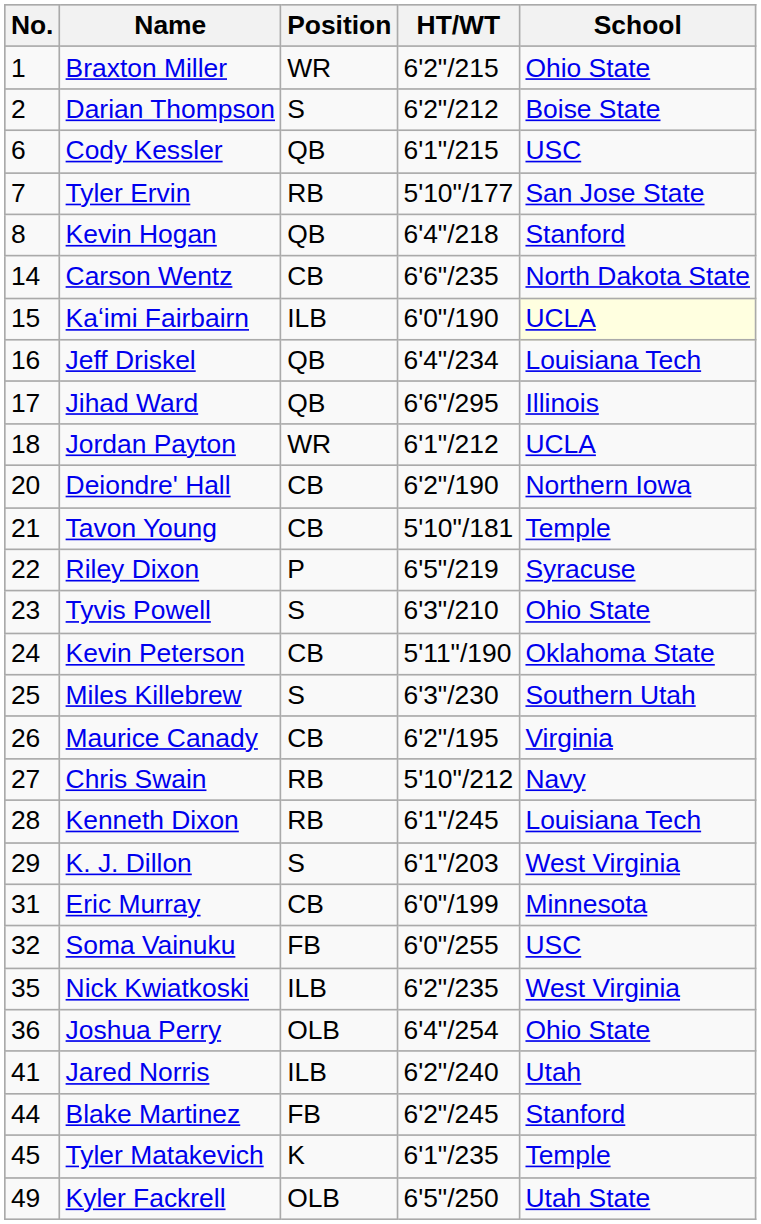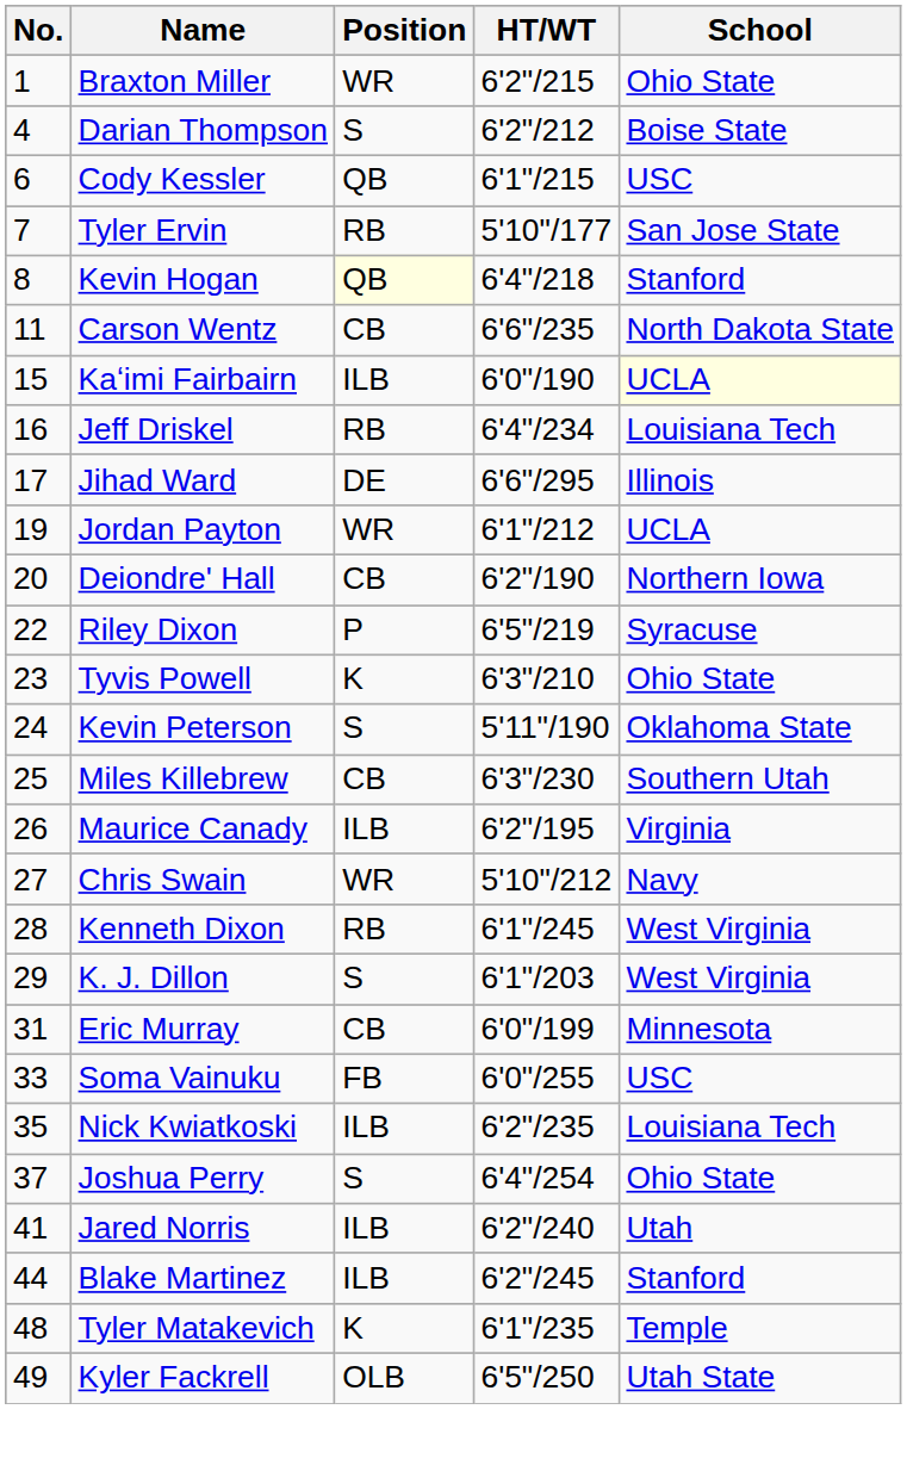Darian Thompson | No.: 2 -> 4
Kevin Hogan | Position: no background -> lightyellow background
Carson Wentz | No.: 14 -> 11
Jeff Driskel | Position: QB -> RB
Jihad Ward | Position: QB -> DE
Jordan Payton | No.: 18 -> 19
- row: 21 | Tavon Young | CB | 5'10"/181 | Temple
Tyvis Powell | Position: S -> K
Kevin Peterson | Position: CB -> S
Miles Killebrew | Position: S -> CB
Maurice Canady | Position: CB -> ILB
Chris Swain | Position: RB -> WR
Kenneth Dixon | School: Louisiana Tech -> West Virginia
Soma Vainuku | No.: 32 -> 33
Nick Kwiatkoski | School: West Virginia -> Louisiana Tech
Joshua Perry | No.: 36 -> 37
Joshua Perry | Position: OLB -> S
Blake Martinez | Position: FB -> ILB
Tyler Matakevich | No.: 45 -> 48
